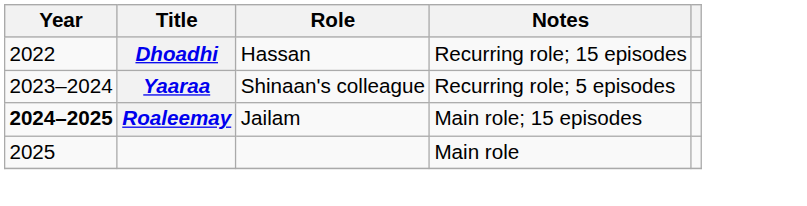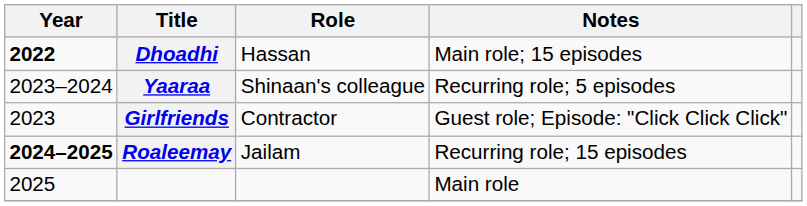Dhoadhi | Year: normal -> bold
Dhoadhi | Notes: Recurring role; 15 episodes -> Main role; 15 episodes
+ row: 2023 | Girlfriends | Contractor | Guest role; Episode: "Click Click Click"
Roaleemay | Notes: Main role; 15 episodes -> Recurring role; 15 episodes
